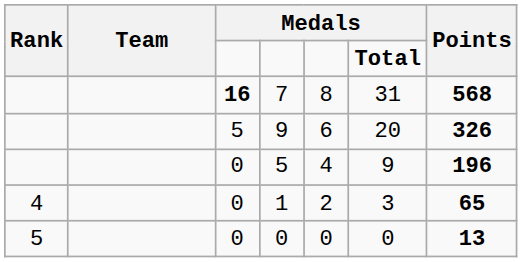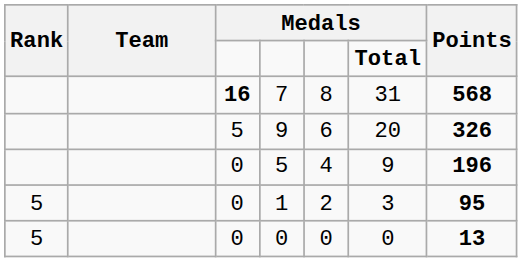1 | Rank: 4 -> 5
1 | Points: 65 -> 95
